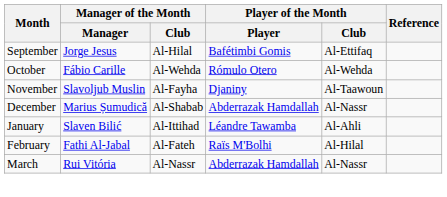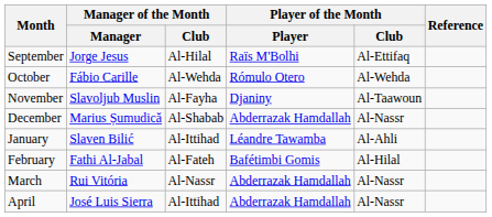September | Player of the Month / Player: Bafétimbi Gomis -> Raïs M'Bolhi
February | Player of the Month / Player: Raïs M'Bolhi -> Bafétimbi Gomis
+ row: April | José Luis Sierra | Al-Ittihad | Abderrazak Hamdallah | Al-Nassr
